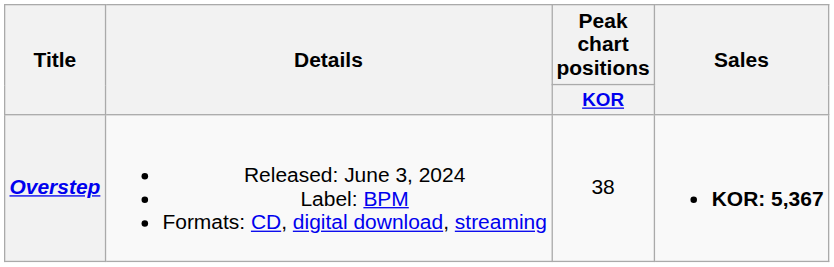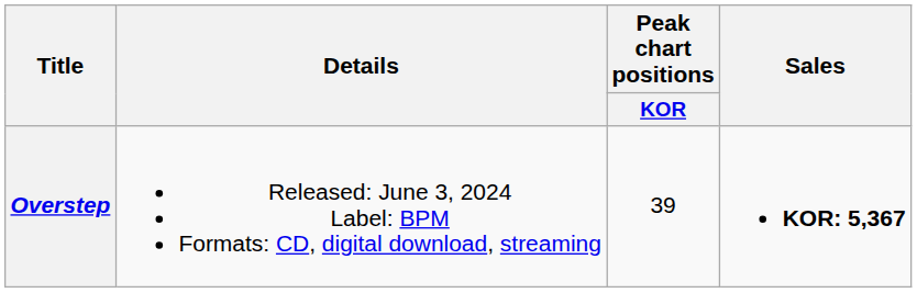Overstep | Peak chart positions / KOR: 38 -> 39
